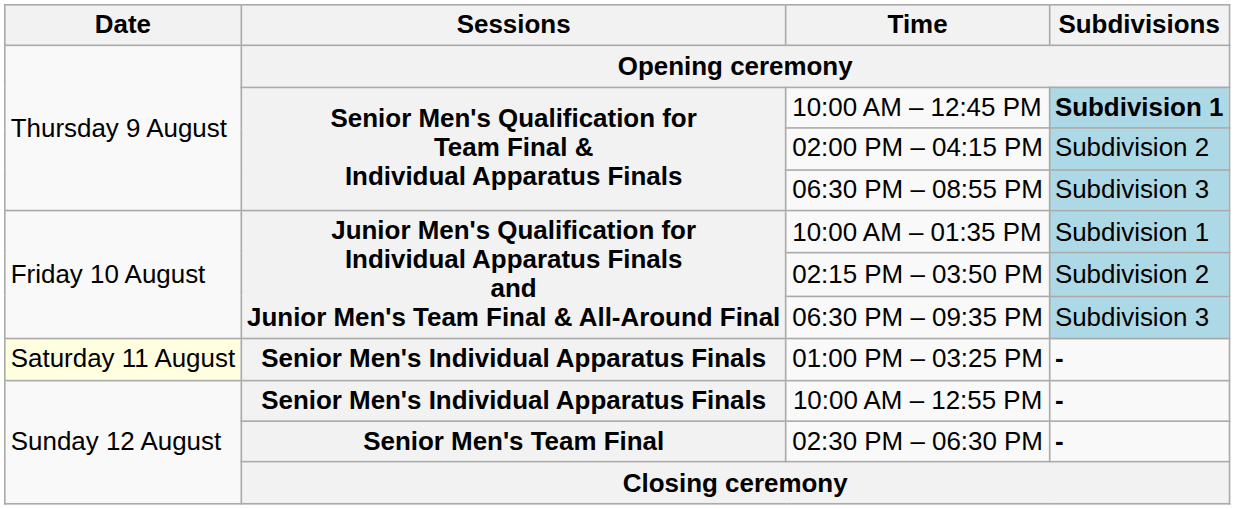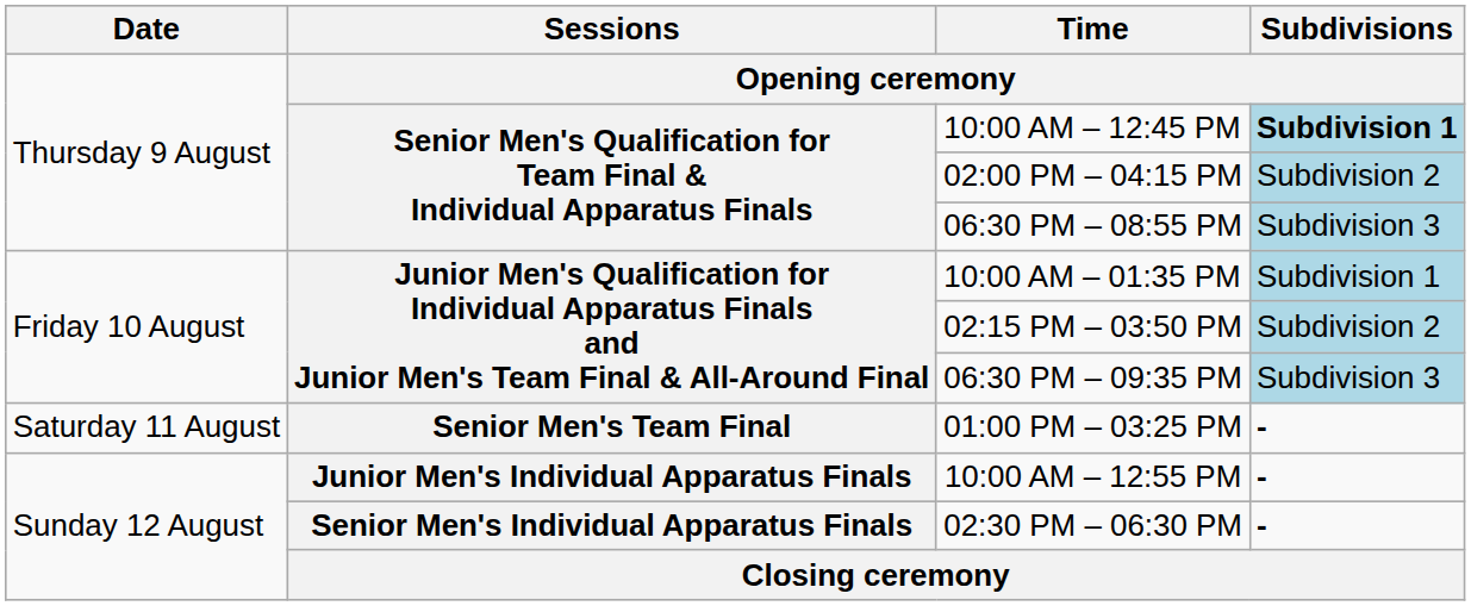01:00 PM – 03:25 PM | Date: lightyellow background -> no background
01:00 PM – 03:25 PM | Sessions: Senior Men's Individual Apparatus Finals -> Senior Men's Team Final
10:00 AM – 12:55 PM | Sessions: Senior Men's Individual Apparatus Finals -> Junior Men's Individual Apparatus Finals
02:30 PM – 06:30 PM | Sessions: Senior Men's Team Final -> Senior Men's Individual Apparatus Finals
